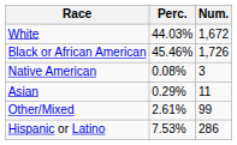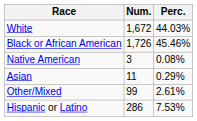columns swapped: Num. <-> Perc.
